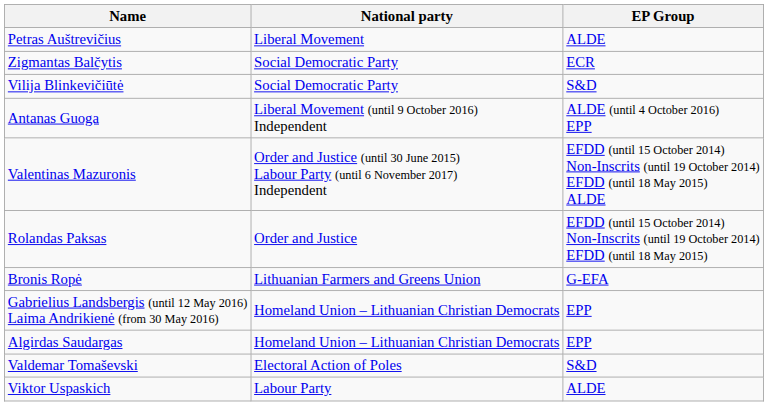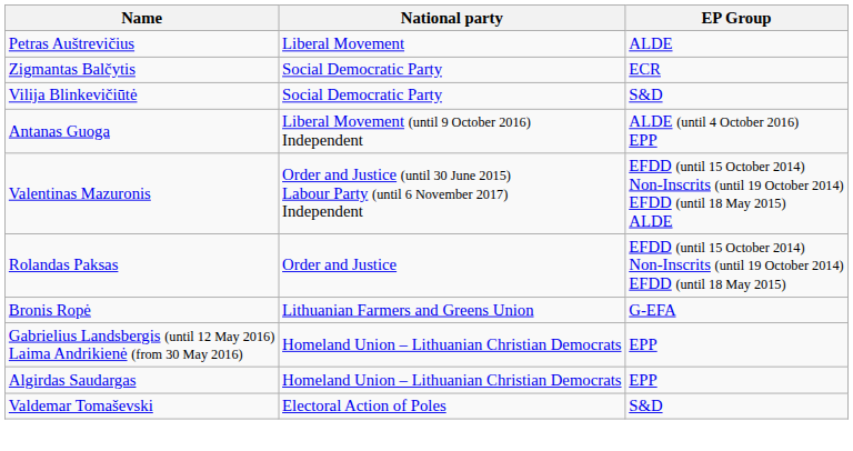- row: Viktor Uspaskich | Labour Party | ALDE
